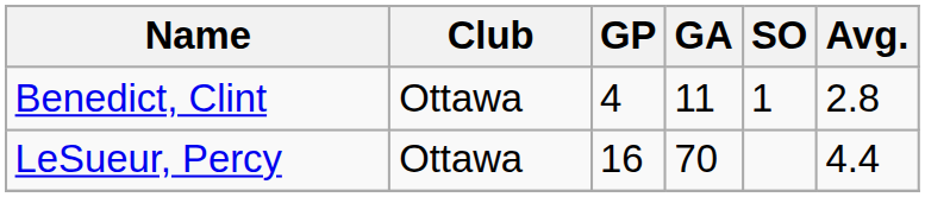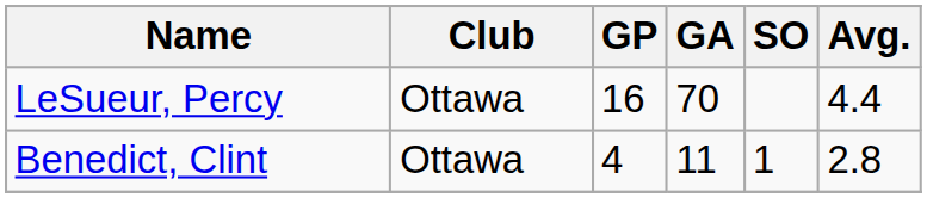rows swapped: Benedict, Clint <-> LeSueur, Percy
